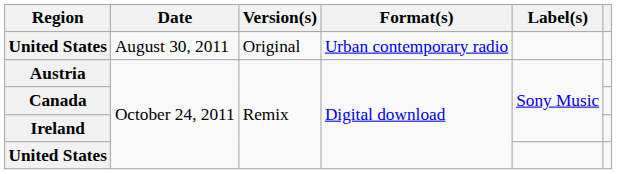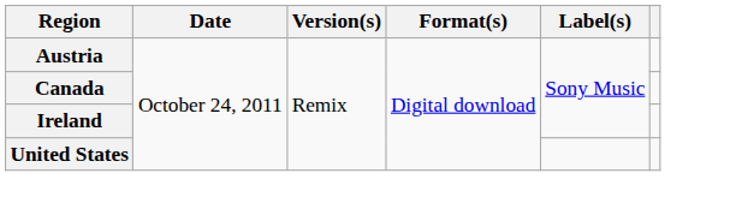- row: United States | August 30, 2011 | Original | Urban contemporary radio
